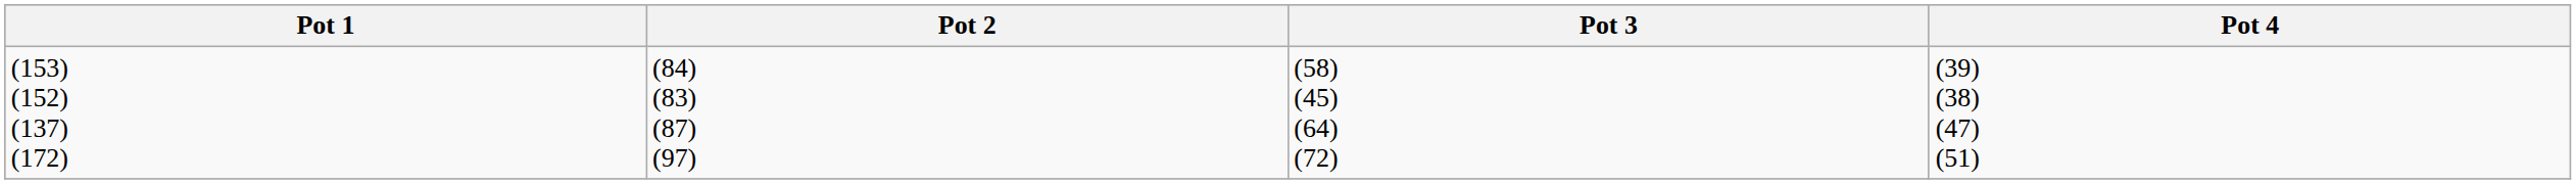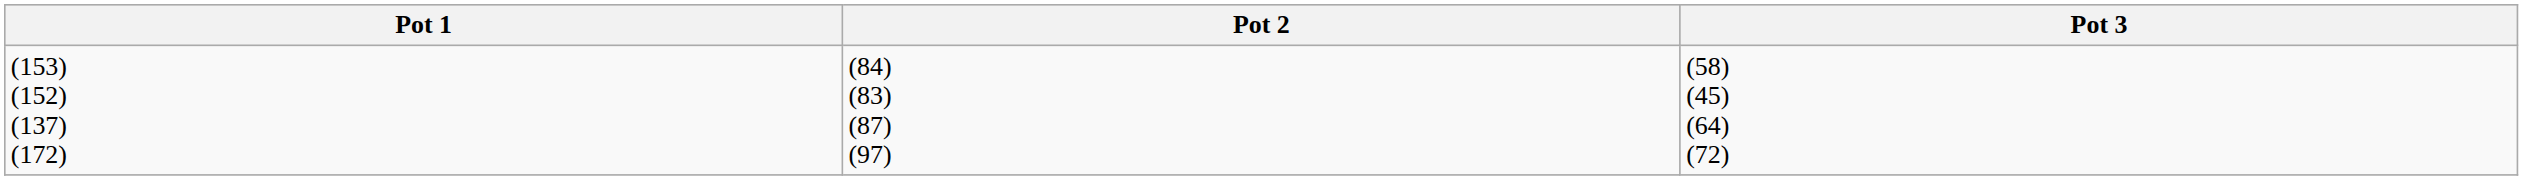- column: Pot 4 | (39) (38) (47) (51)
